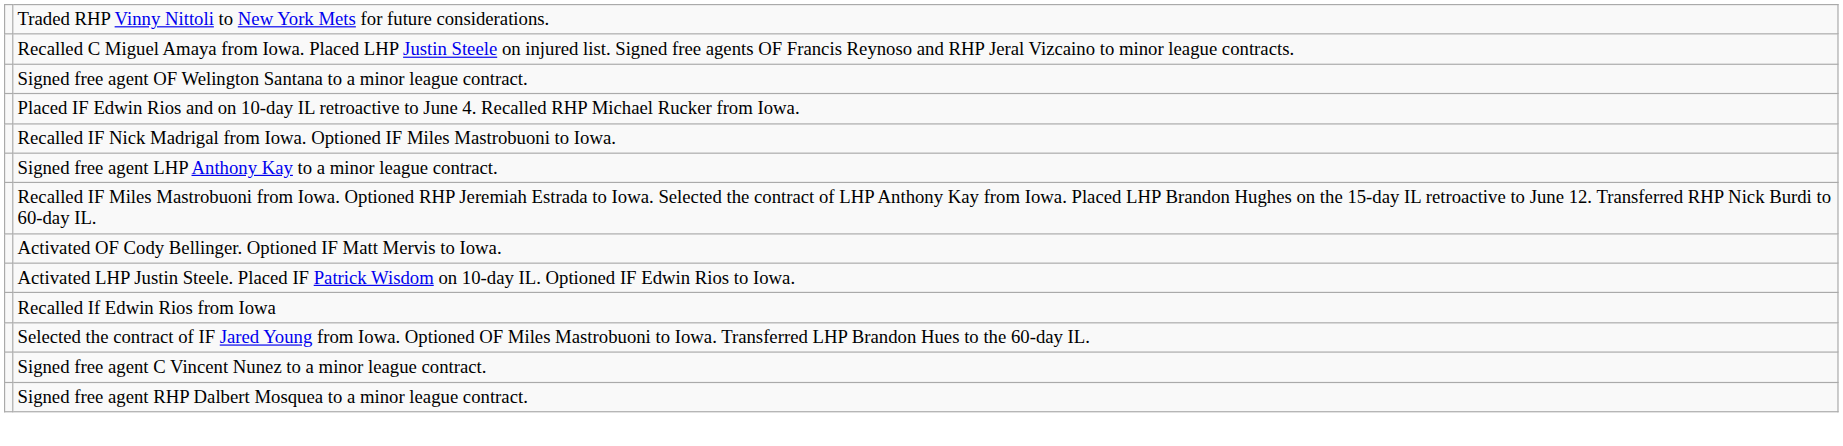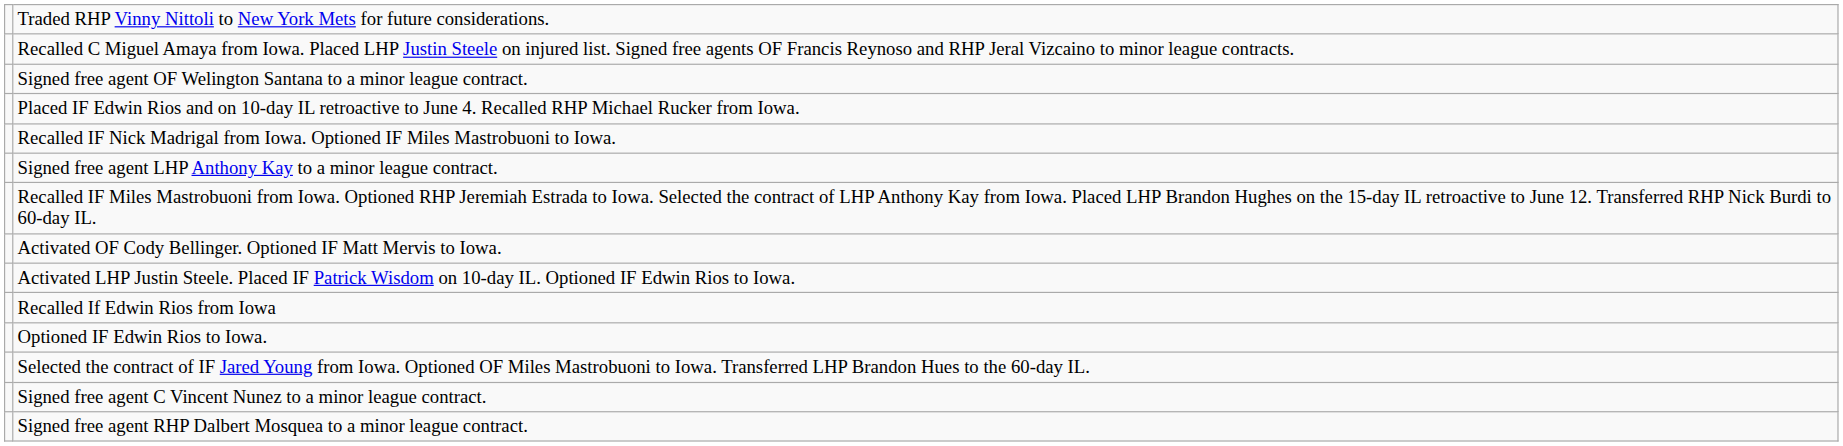+ row: Optioned IF Edwin Rios to Iowa.
